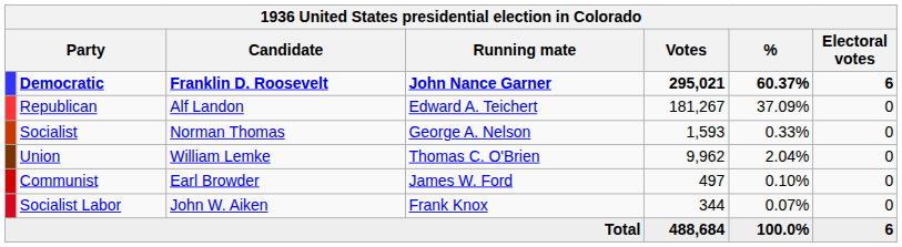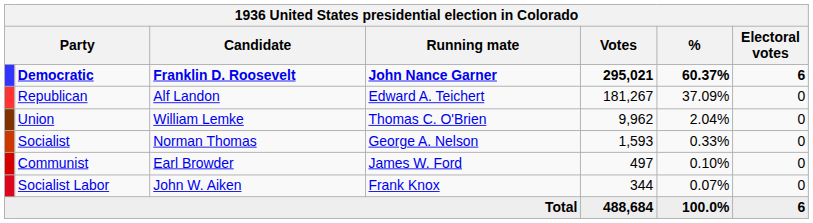rows swapped: Union <-> Socialist
